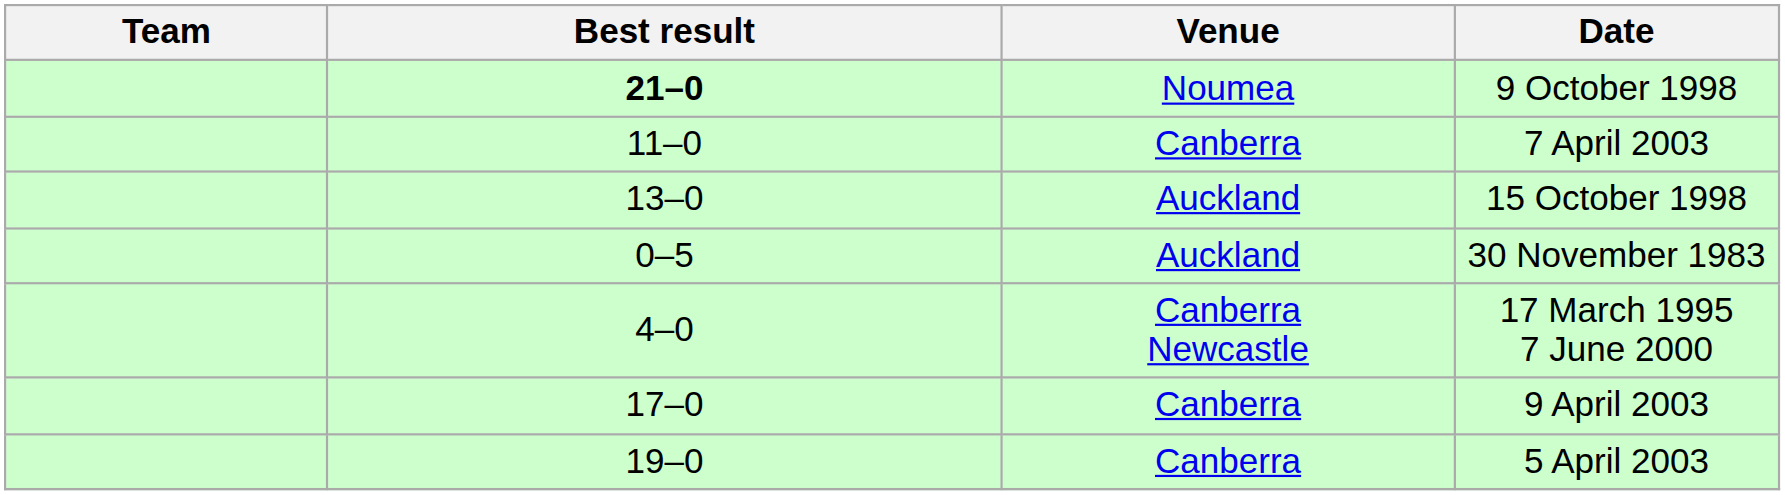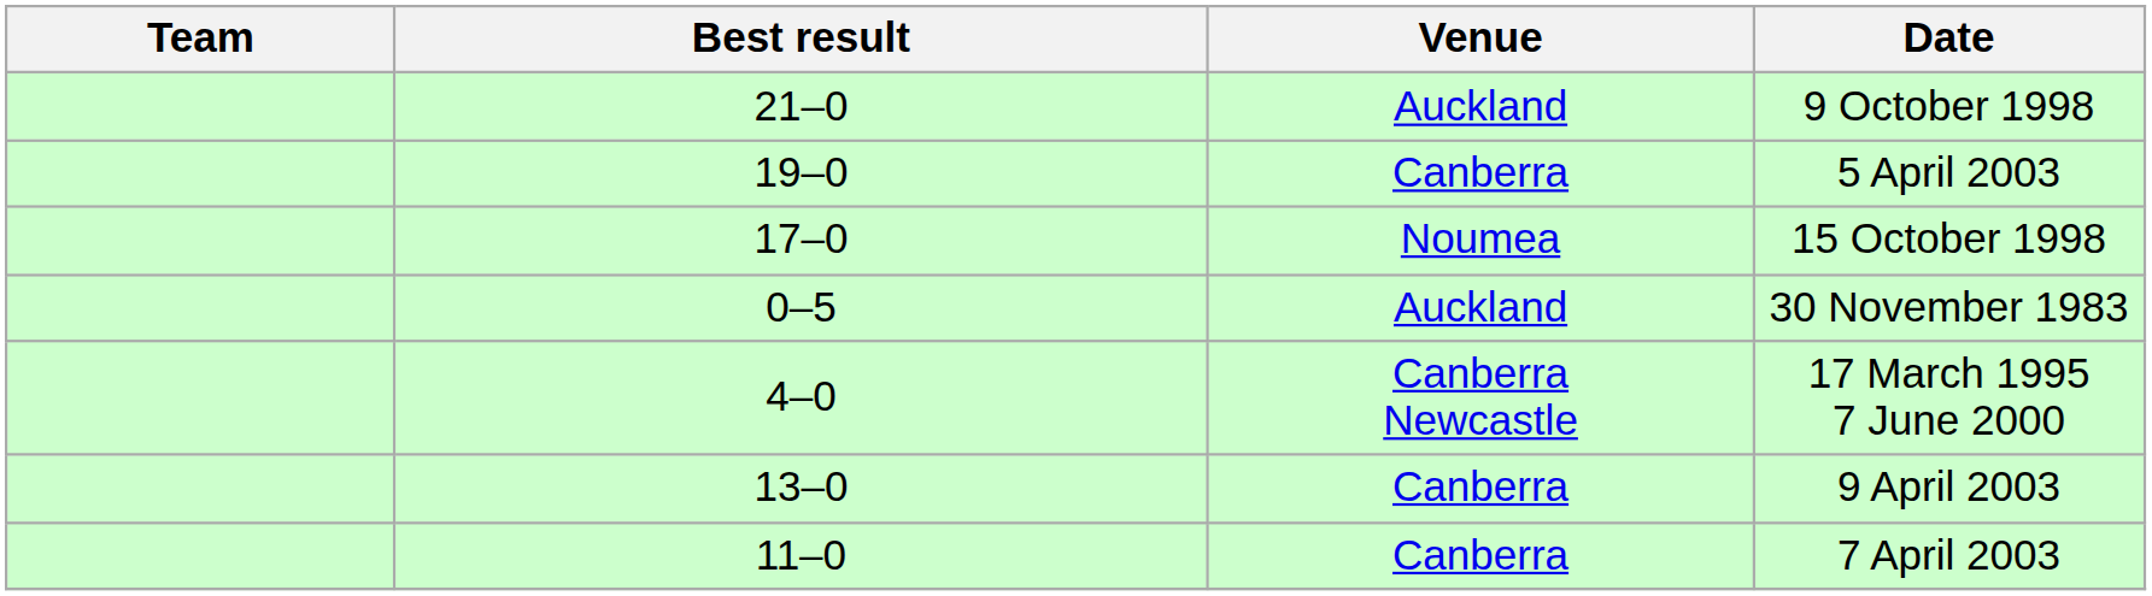9 October 1998 | Best result: bold -> normal
9 October 1998 | Venue: Noumea -> Auckland
rows swapped: 7 April 2003 <-> 5 April 2003
15 October 1998 | Best result: 13–0 -> 17–0
15 October 1998 | Venue: Auckland -> Noumea
9 April 2003 | Best result: 17–0 -> 13–0
